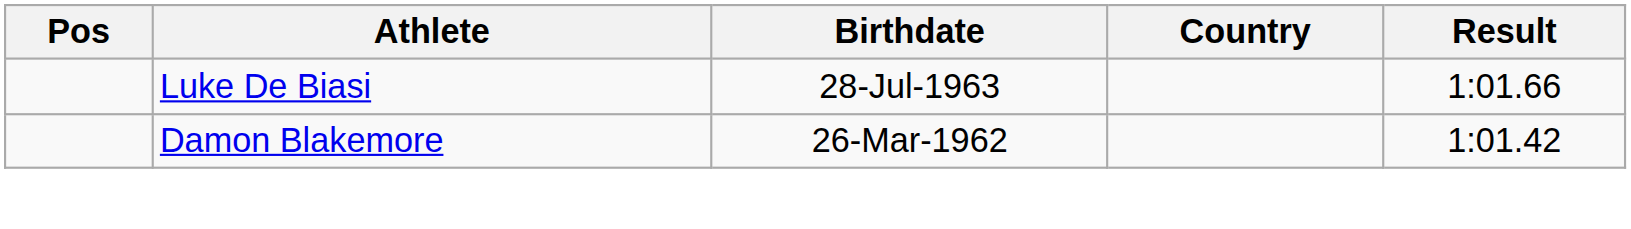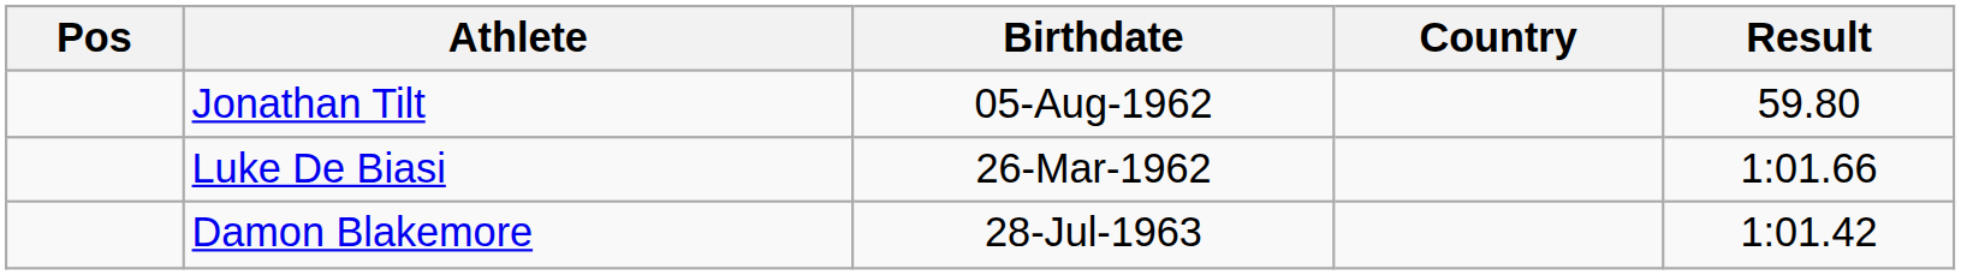+ row: Jonathan Tilt | 05-Aug-1962 | 59.80
Luke De Biasi | Birthdate: 28-Jul-1963 -> 26-Mar-1962
Damon Blakemore | Birthdate: 26-Mar-1962 -> 28-Jul-1963
